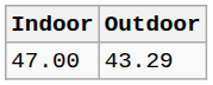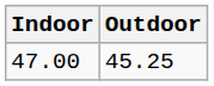47.00 | Outdoor: 43.29 -> 45.25
